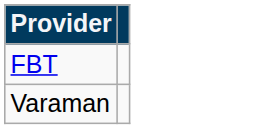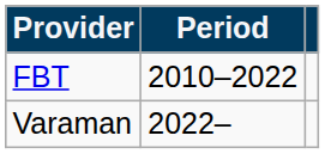+ column: Period | 2010–2022 | 2022–
